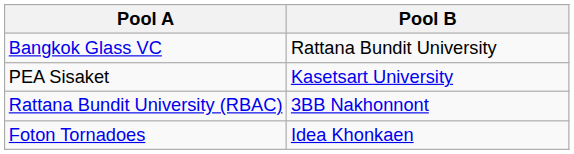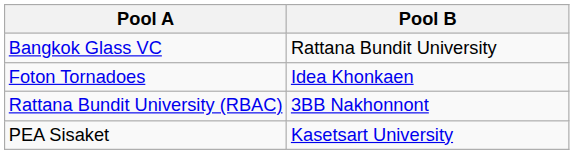rows swapped: PEA Sisaket <-> Foton Tornadoes
